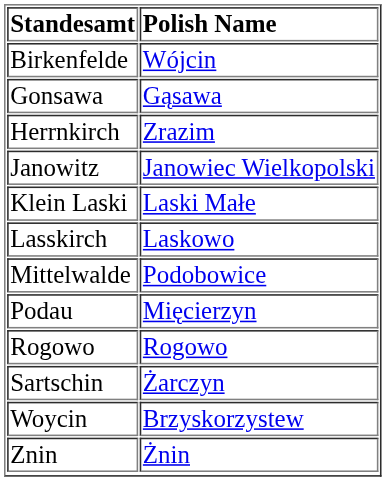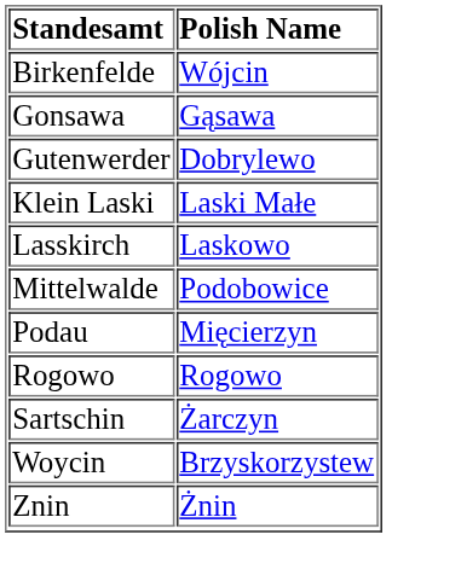+ row: Gutenwerder | Dobrylewo
- row: Herrnkirch | Zrazim
- row: Janowitz | Janowiec Wielkopolski
